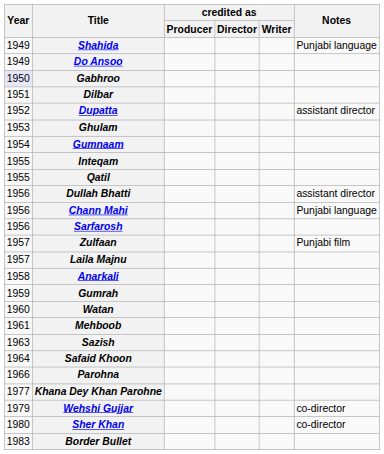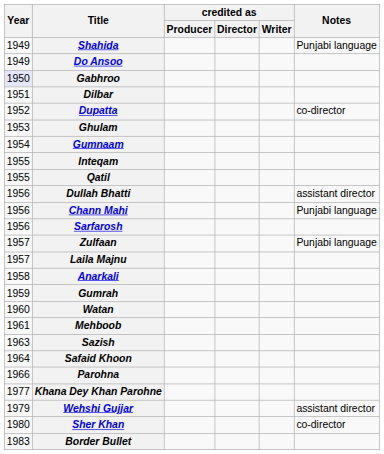Dupatta | Notes: assistant director -> co-director
Zulfaan | Notes: Punjabi film -> Punjabi language
Wehshi Gujjar | Notes: co-director -> assistant director
